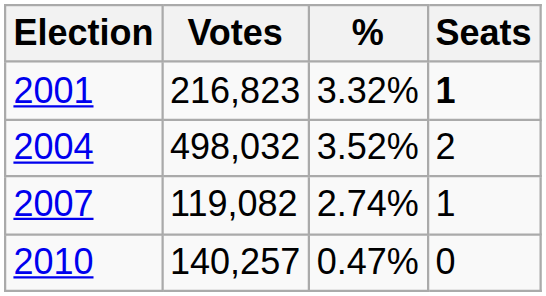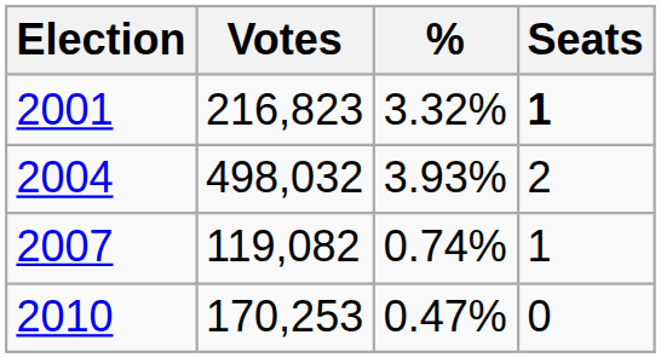2004 | %: 3.52% -> 3.93%
2007 | %: 2.74% -> 0.74%
2010 | Votes: 140,257 -> 170,253
